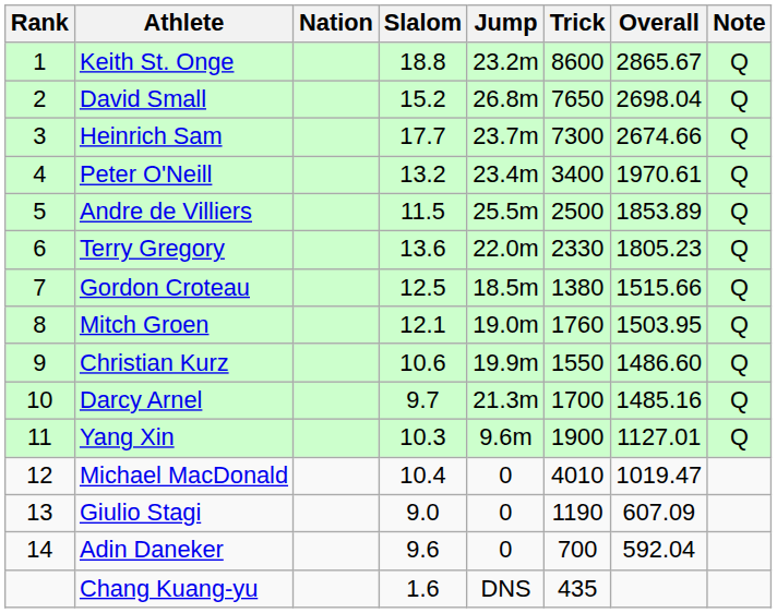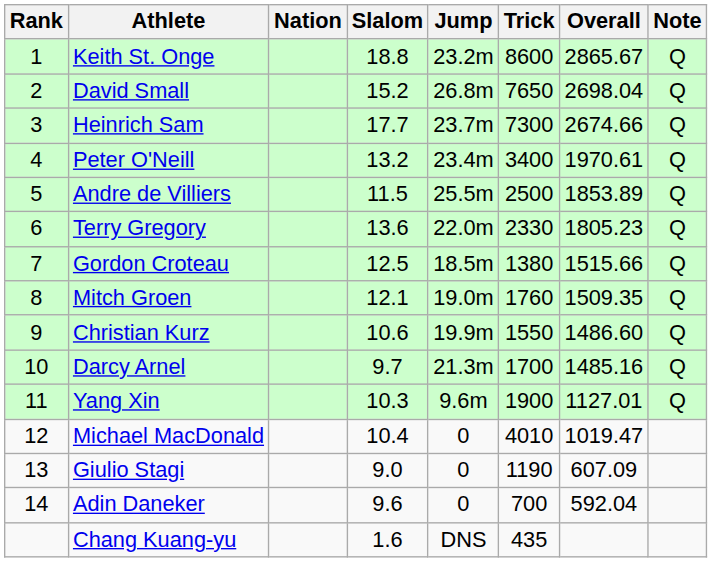Mitch Groen | Overall: 1503.95 -> 1509.35
